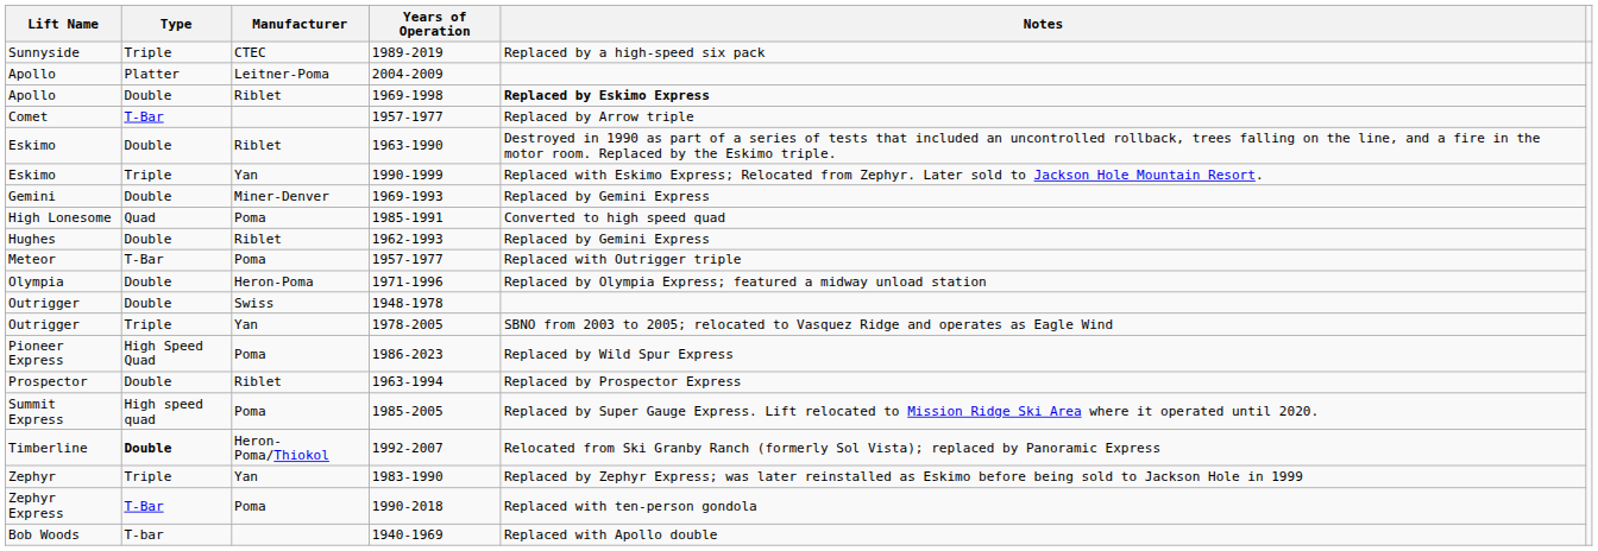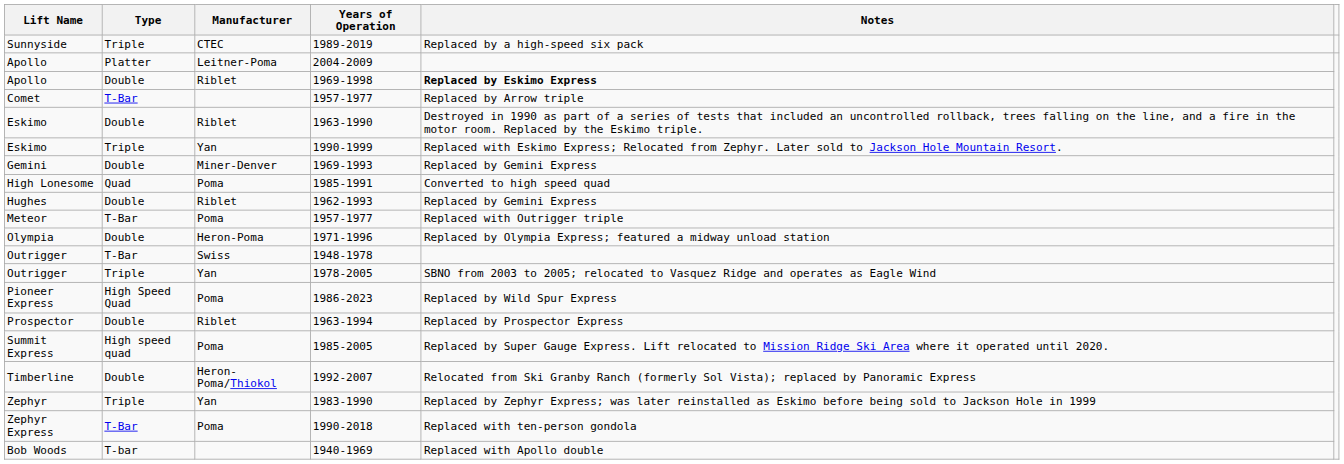1948-1978 | Type: Double -> T-Bar
1992-2007 | Type: bold -> normal
